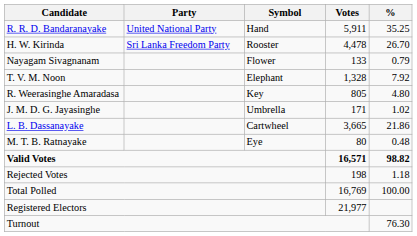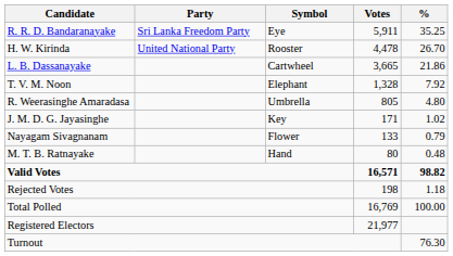R. R. D. Bandaranayake | Party: United National Party -> Sri Lanka Freedom Party
R. R. D. Bandaranayake | Symbol: Hand -> Eye
H. W. Kirinda | Party: Sri Lanka Freedom Party -> United National Party
rows swapped: L. B. Dassanayake <-> Nayagam Sivagnanam
R. Weerasinghe Amaradasa | Symbol: Key -> Umbrella
J. M. D. G. Jayasinghe | Symbol: Umbrella -> Key
M. T. B. Ratnayake | Symbol: Eye -> Hand
